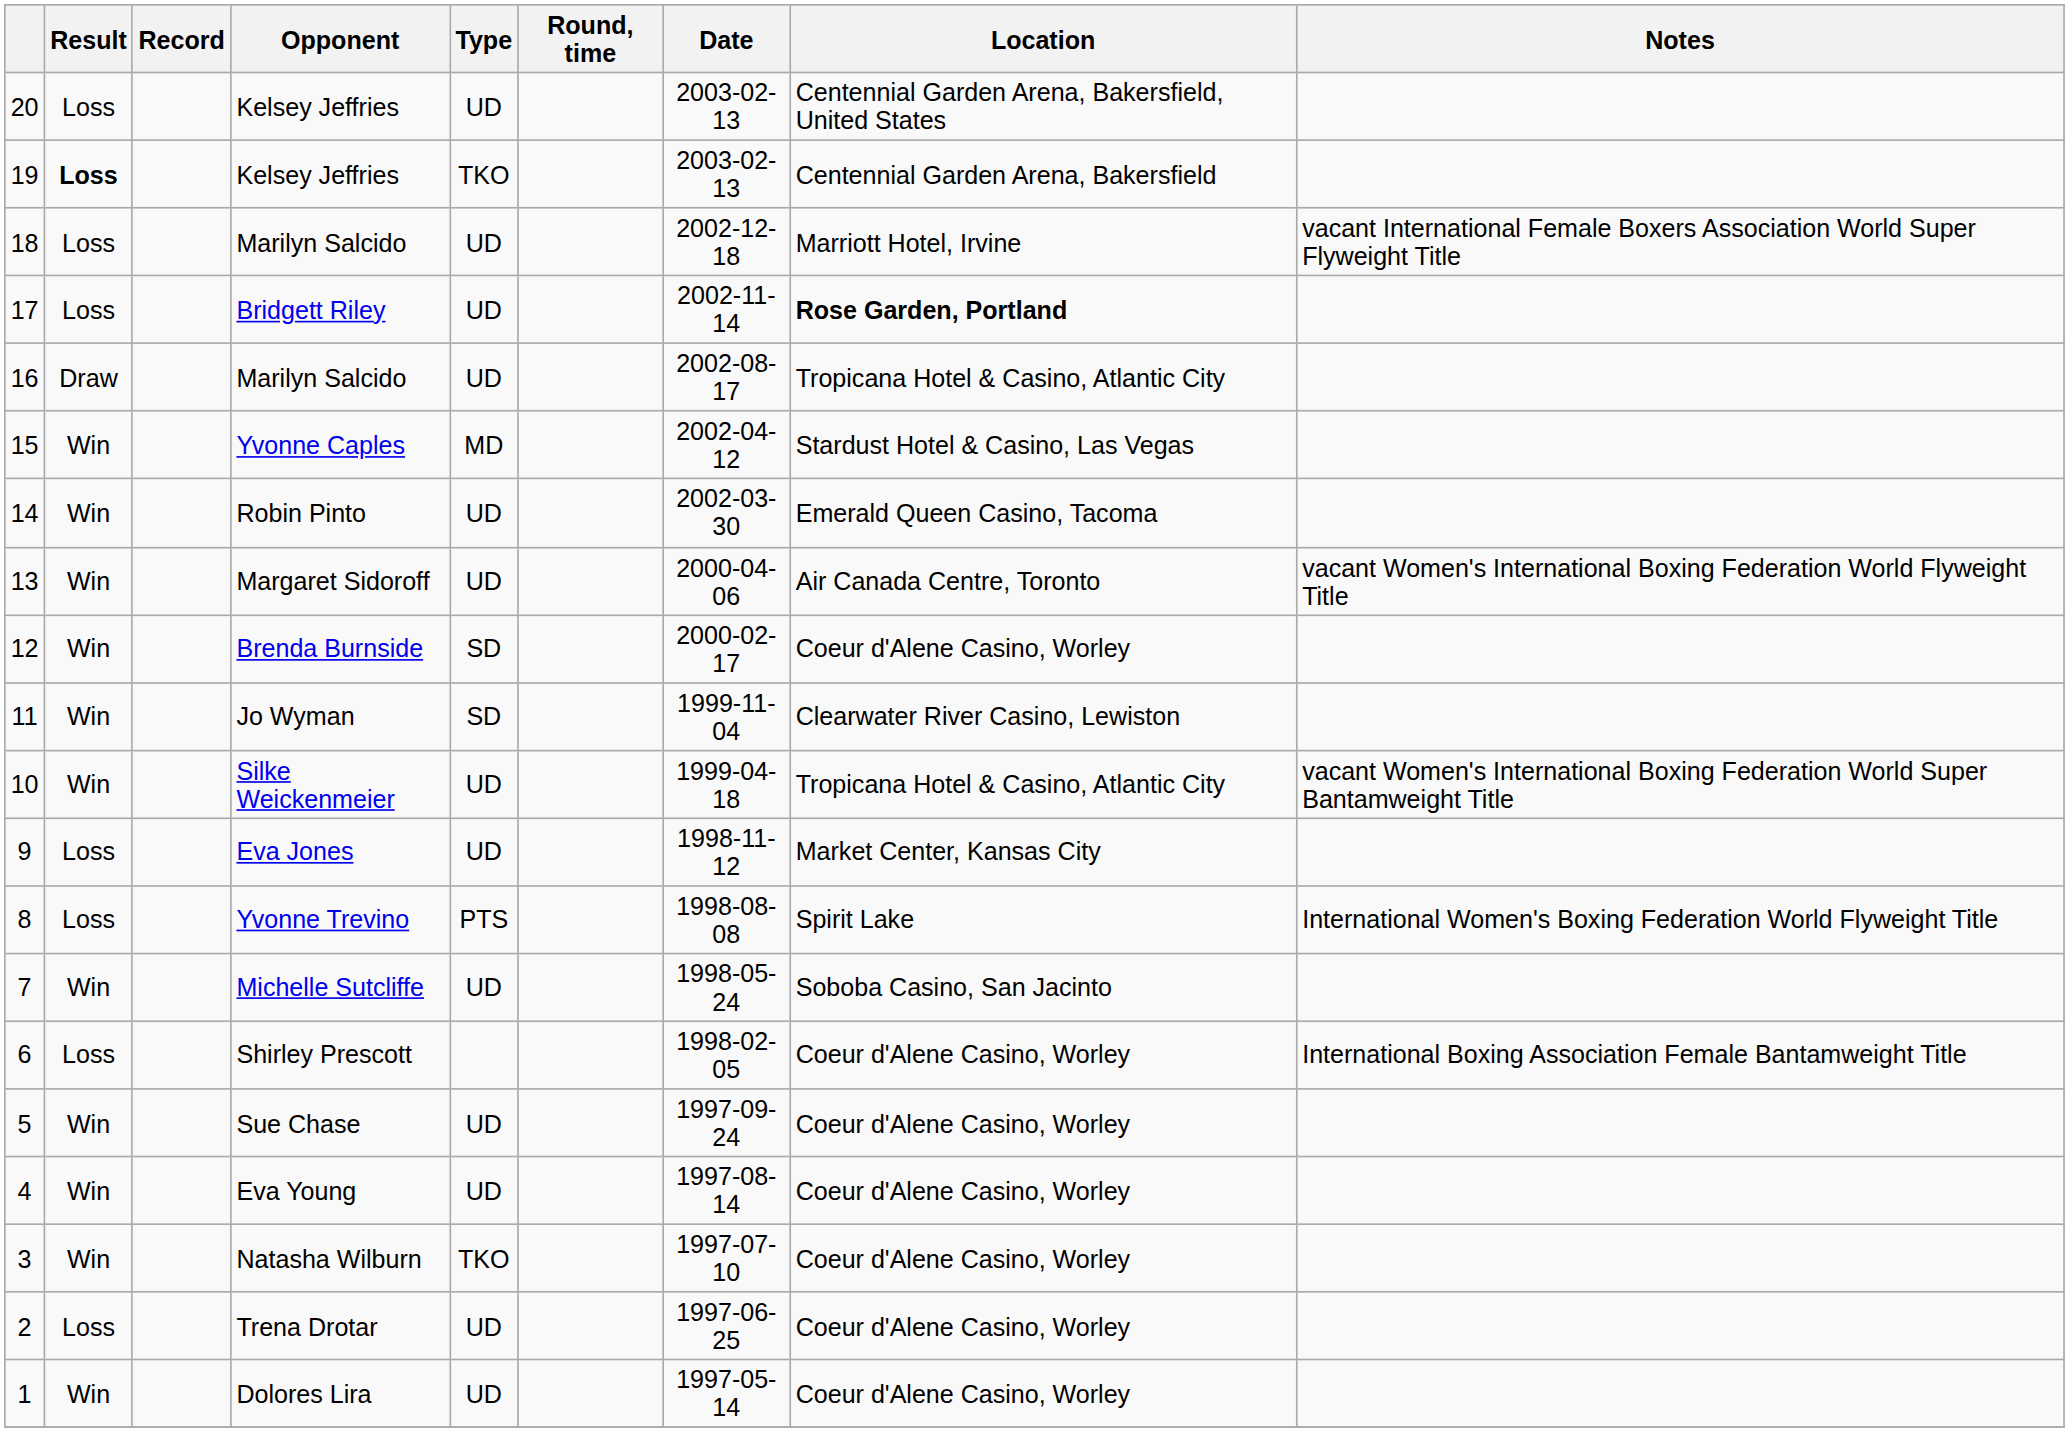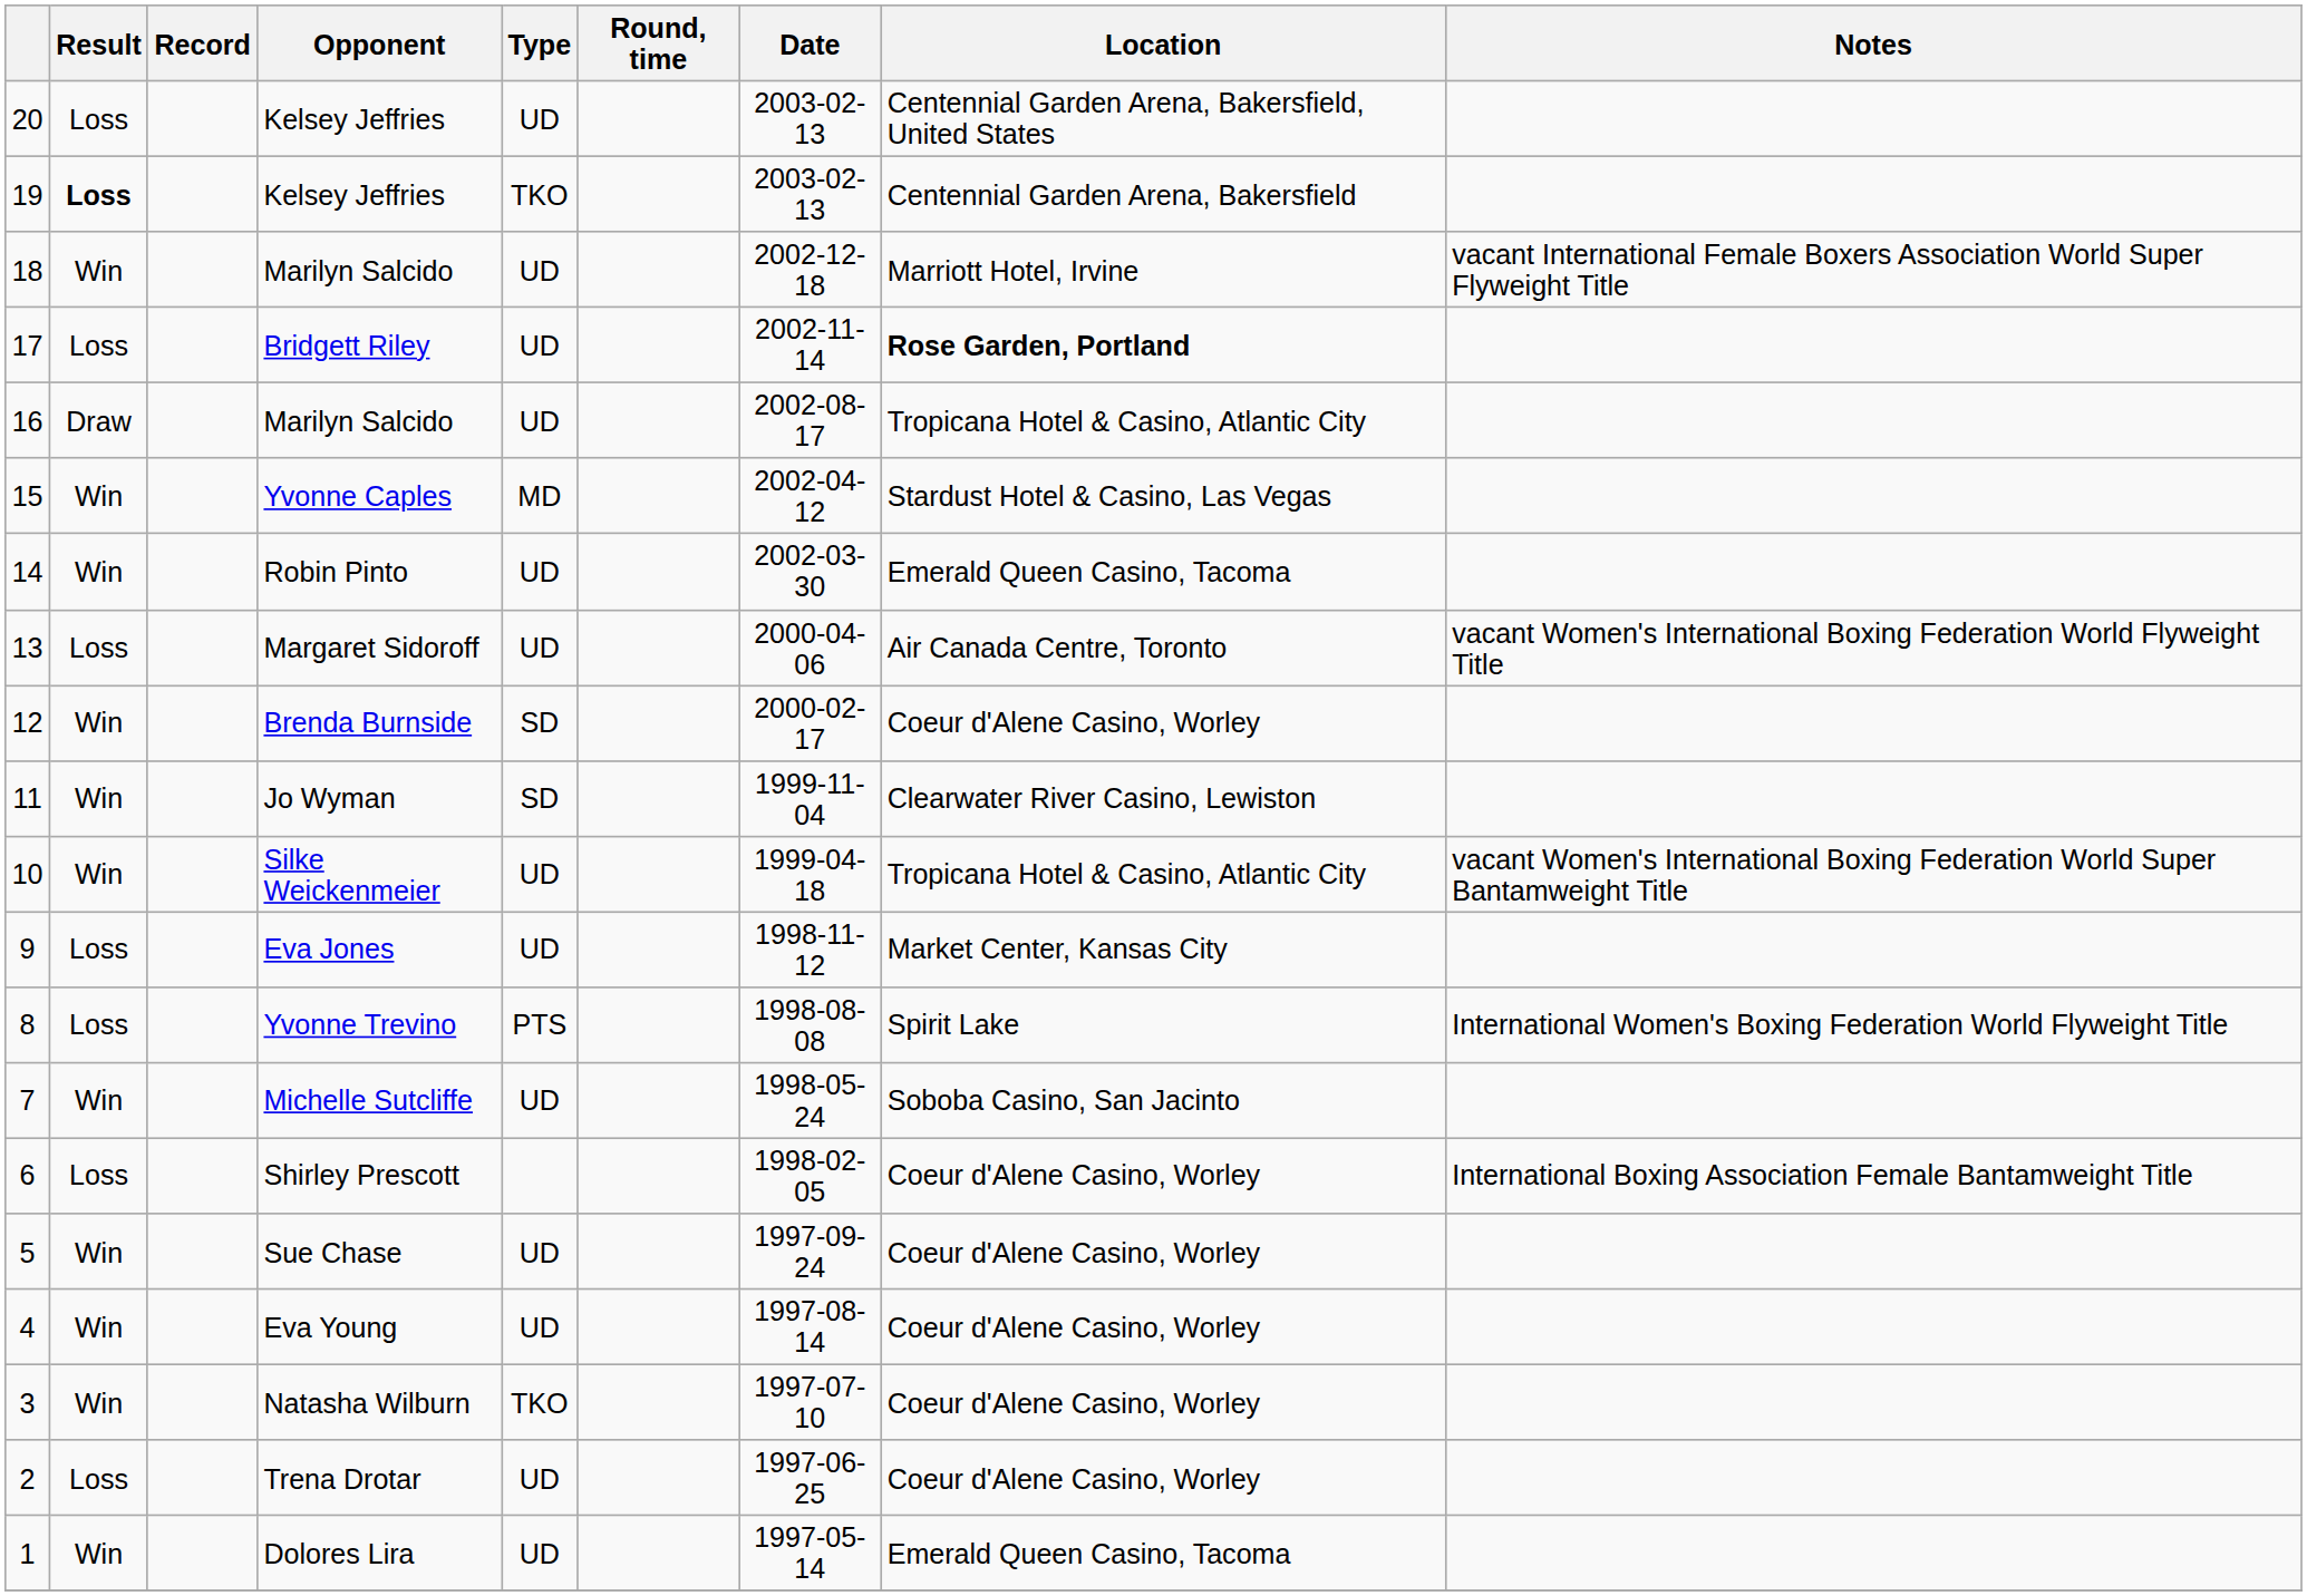18 / Marilyn Salcido | Result: Loss -> Win
Margaret Sidoroff | Result: Win -> Loss
Dolores Lira | Location: Coeur d'Alene Casino, Worley -> Emerald Queen Casino, Tacoma
